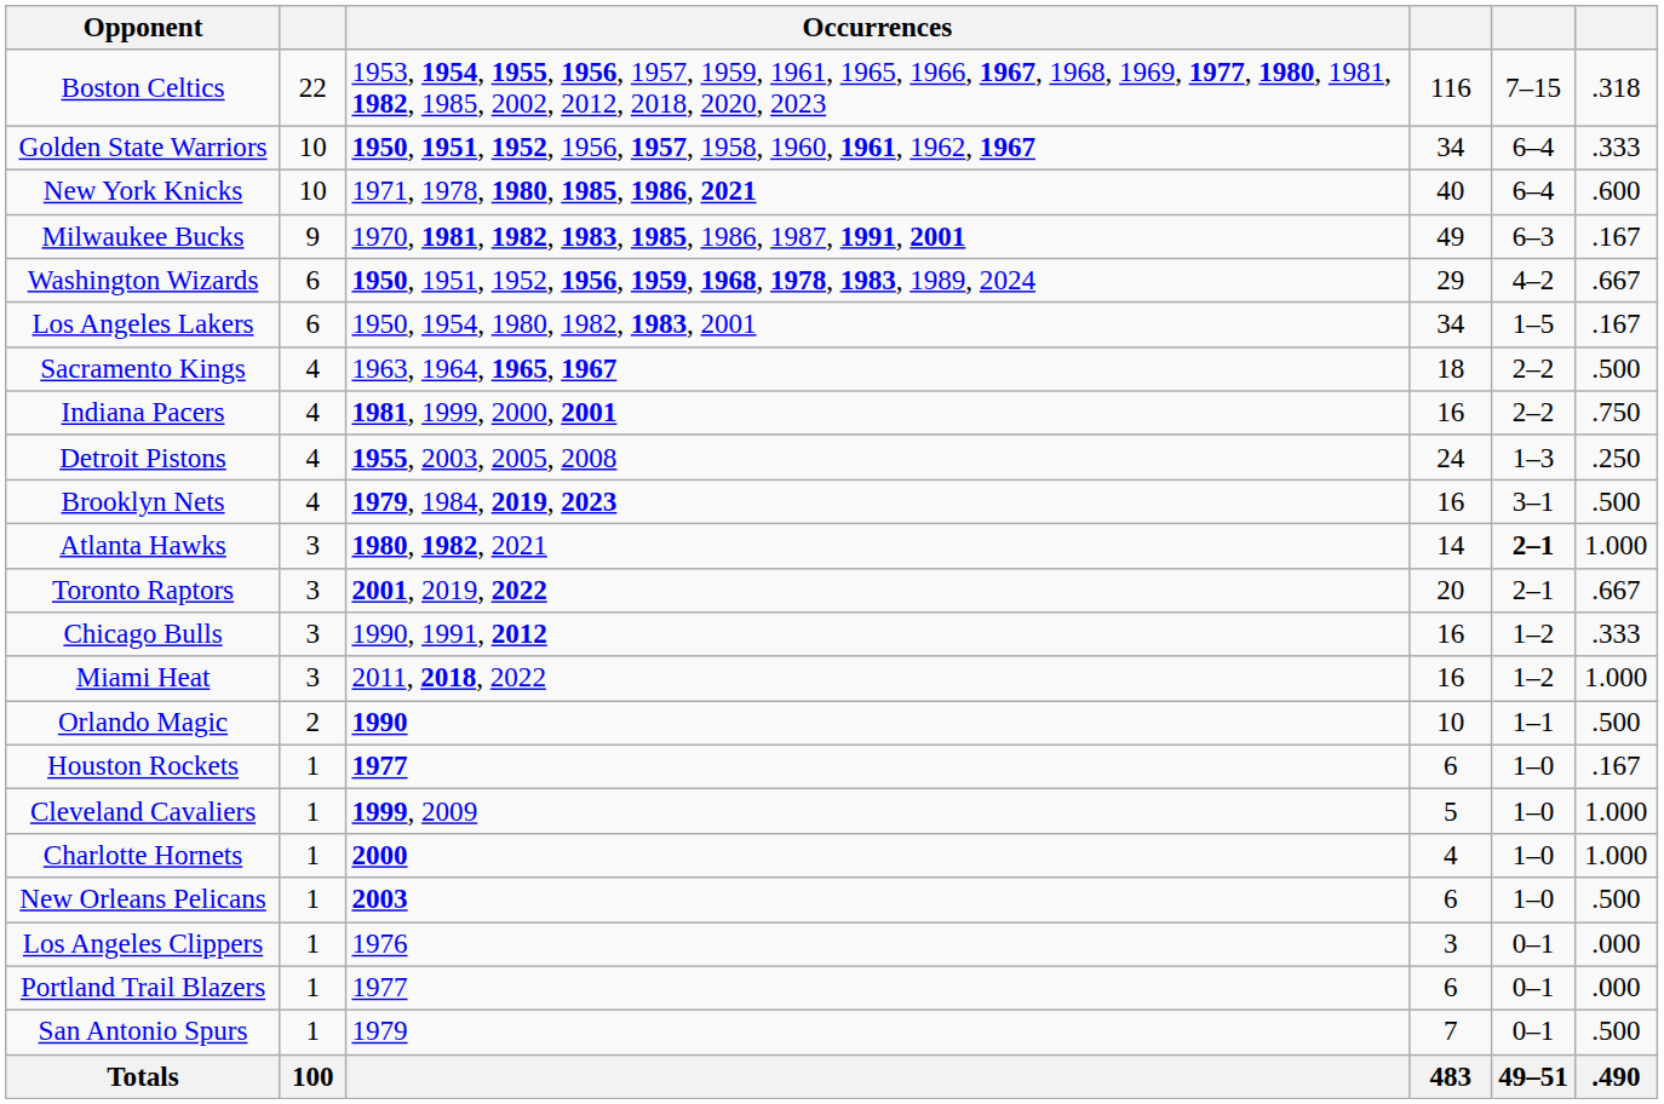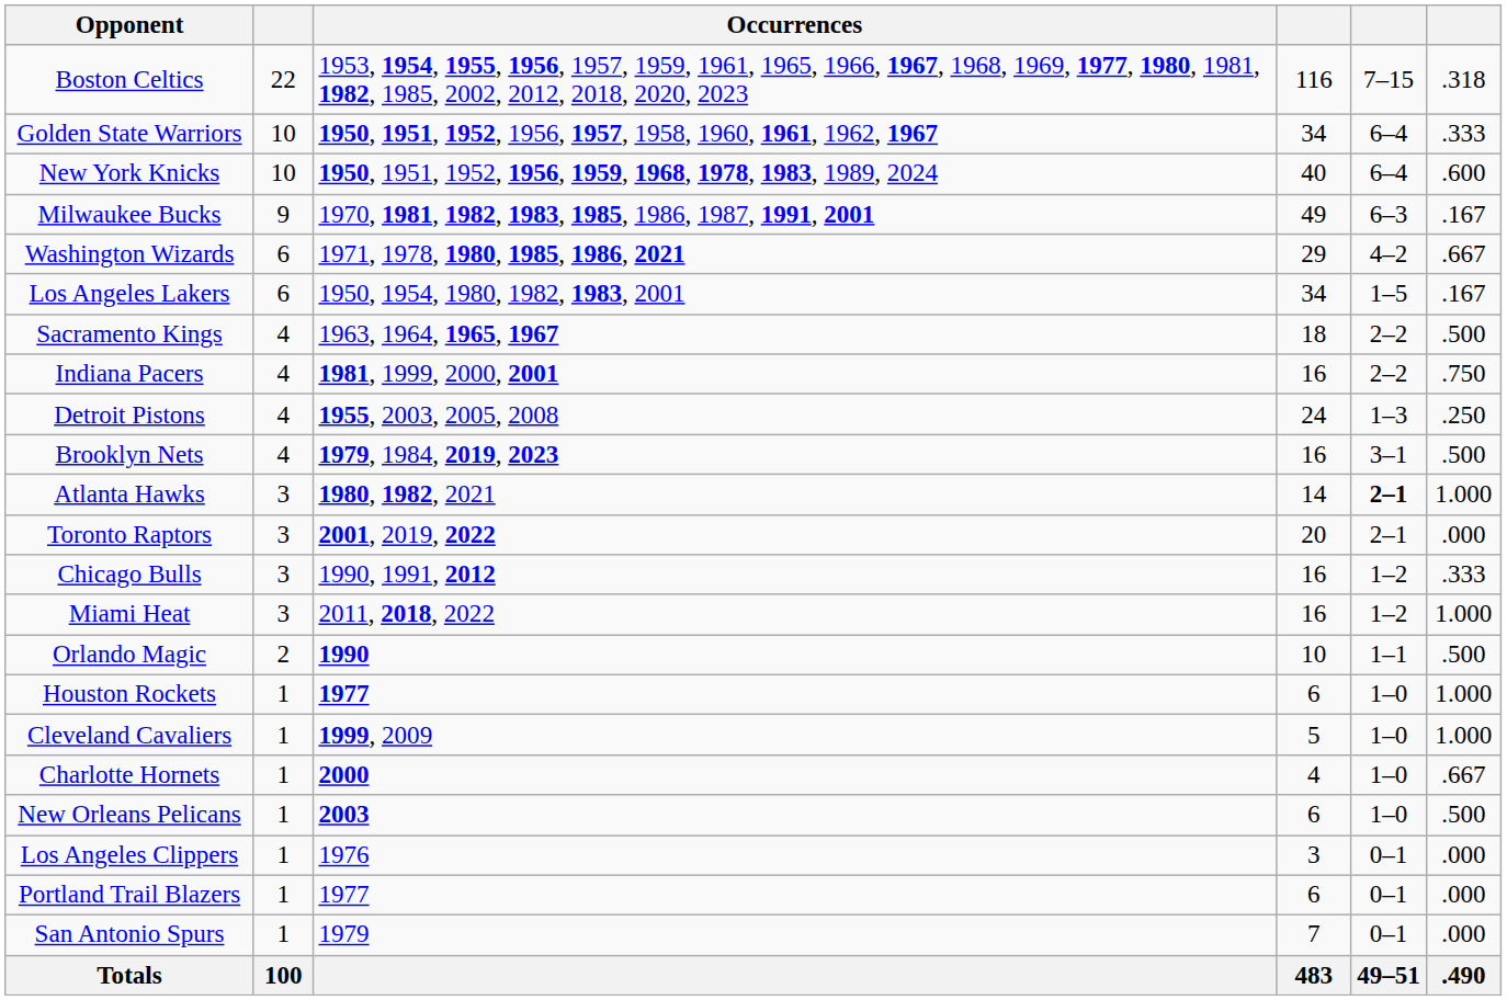New York Knicks | Occurrences: 1971, 1978, 1980, 1985, 1986, 2021 -> 1950, 1951, 1952, 1956, 1959, 1968, 1978, 1983, 1989, 2024
Washington Wizards | Occurrences: 1950, 1951, 1952, 1956, 1959, 1968, 1978, 1983, 1989, 2024 -> 1971, 1978, 1980, 1985, 1986, 2021
Toronto Raptors | column 6: .667 -> .000
Houston Rockets | column 6: .167 -> 1.000
Charlotte Hornets | column 6: 1.000 -> .667
San Antonio Spurs | column 6: .500 -> .000
